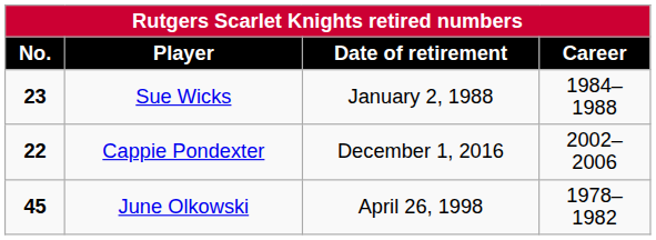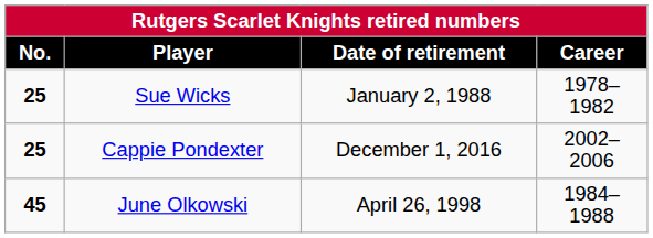Sue Wicks | No.: 23 -> 25
Sue Wicks | Career: 1984–1988 -> 1978–1982
Cappie Pondexter | No.: 22 -> 25
June Olkowski | Career: 1978–1982 -> 1984–1988
